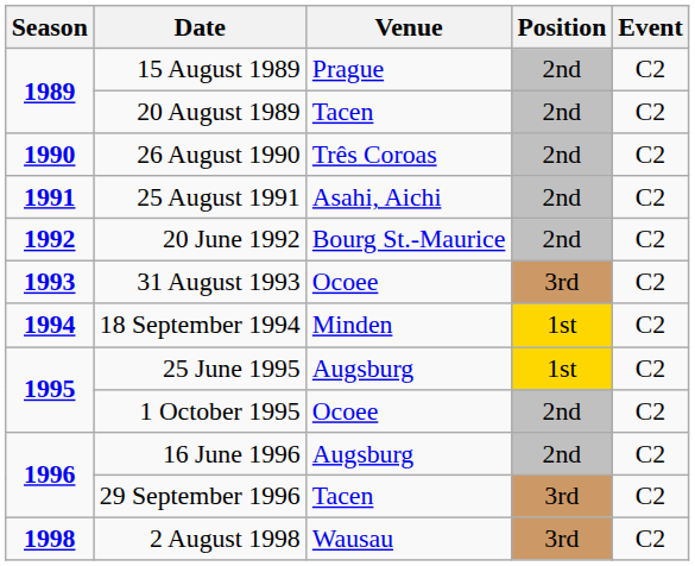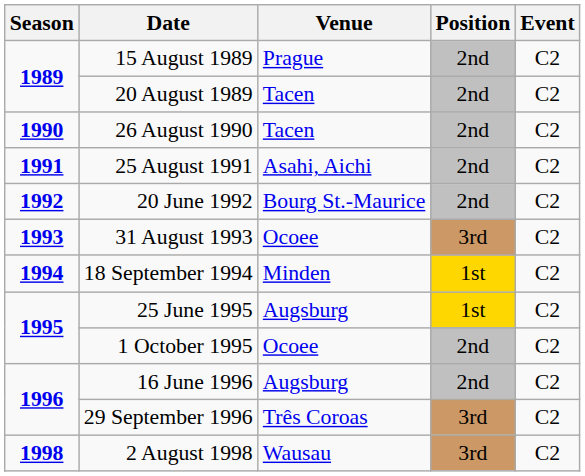26 August 1990 | Venue: Três Coroas -> Tacen
29 September 1996 | Venue: Tacen -> Três Coroas
